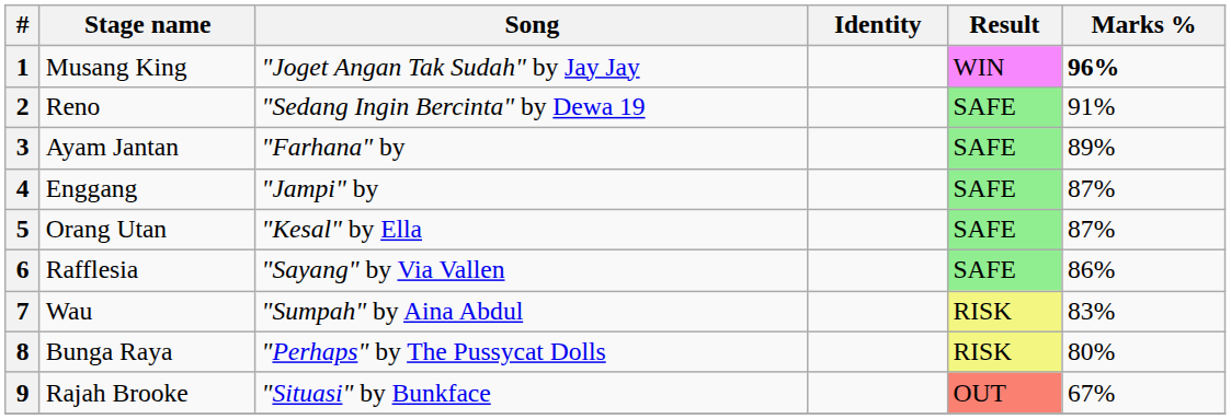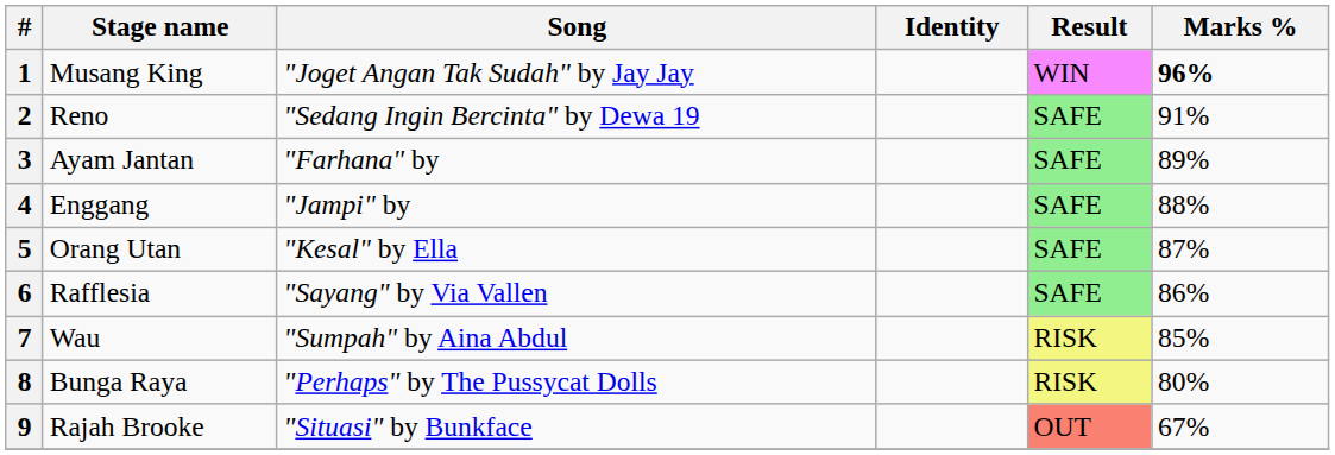4 | Marks %: 87% -> 88%
7 | Marks %: 83% -> 85%
